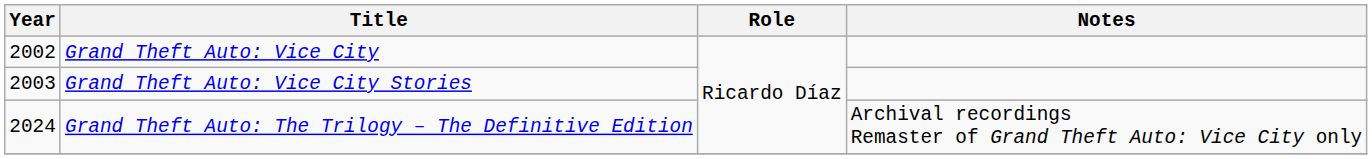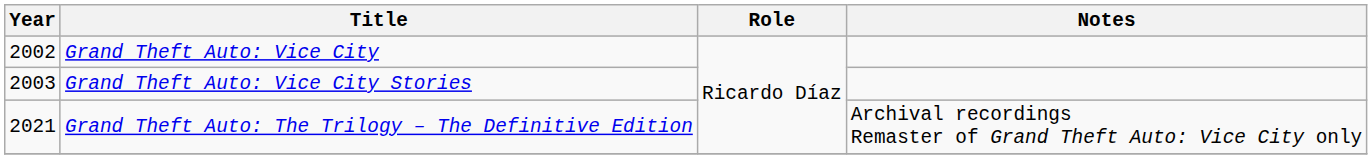Grand Theft Auto: The Trilogy – The Definitive Edition | Year: 2024 -> 2021
